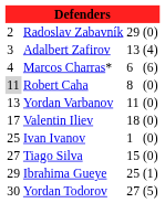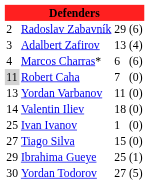Radoslav Zabavník | column 4: (0) -> (6)
Robert Caha | column 3: 8 -> 7
Valentin Iliev | column 1: 17 -> 14
